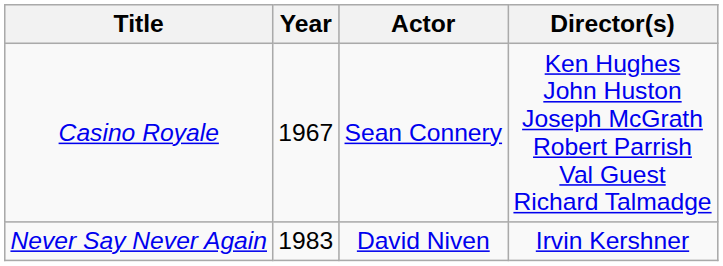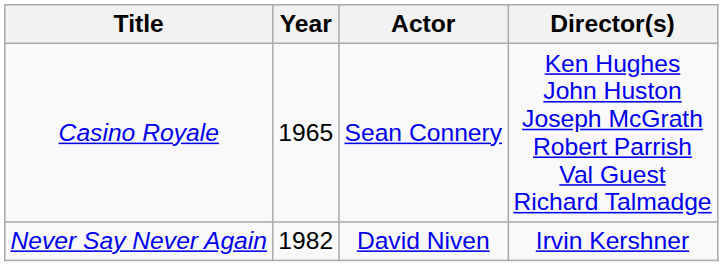Casino Royale | Year: 1967 -> 1965
Never Say Never Again | Year: 1983 -> 1982
